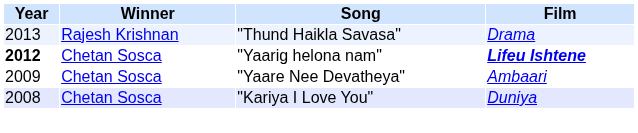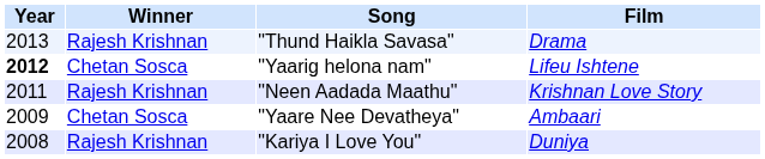"Yaarig helona nam" | Film: bold -> normal
+ row: 2011 | Rajesh Krishnan | "Neen Aadada Maathu" | Krishnan Love Story
"Kariya I Love You" | Winner: Chetan Sosca -> Rajesh Krishnan
